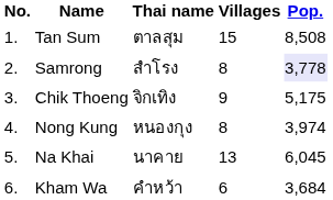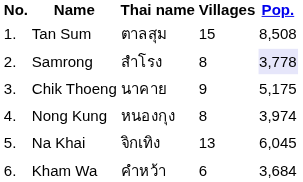Chik Thoeng | Thai name: จิกเทิง -> นาคาย
Na Khai | Thai name: นาคาย -> จิกเทิง
